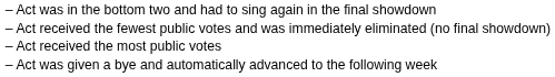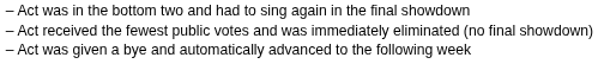- row: – | Act received the most public votes
